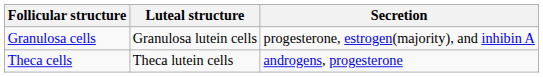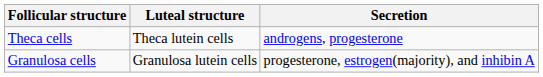rows swapped: Theca cells <-> Granulosa cells
